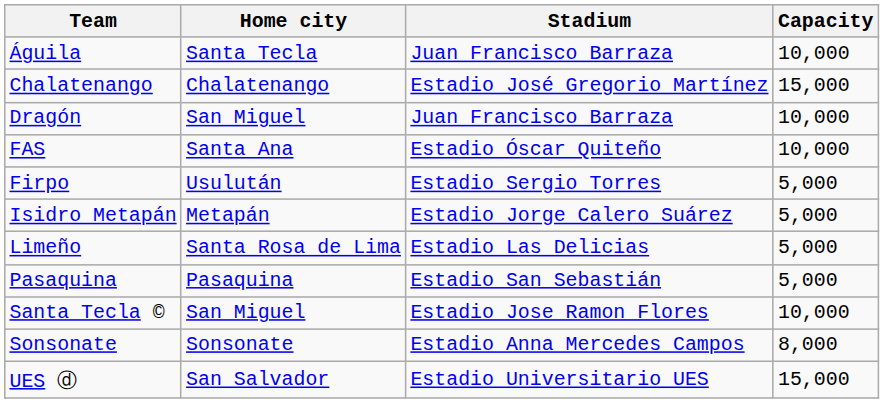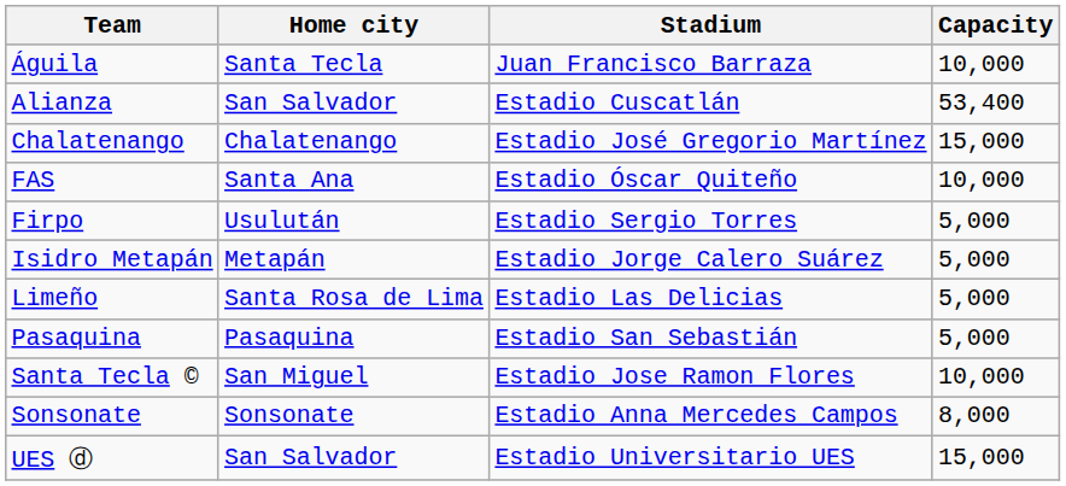+ row: Alianza | San Salvador | Estadio Cuscatlán | 53,400
- row: Dragón | San Miguel | Juan Francisco Barraza | 10,000
